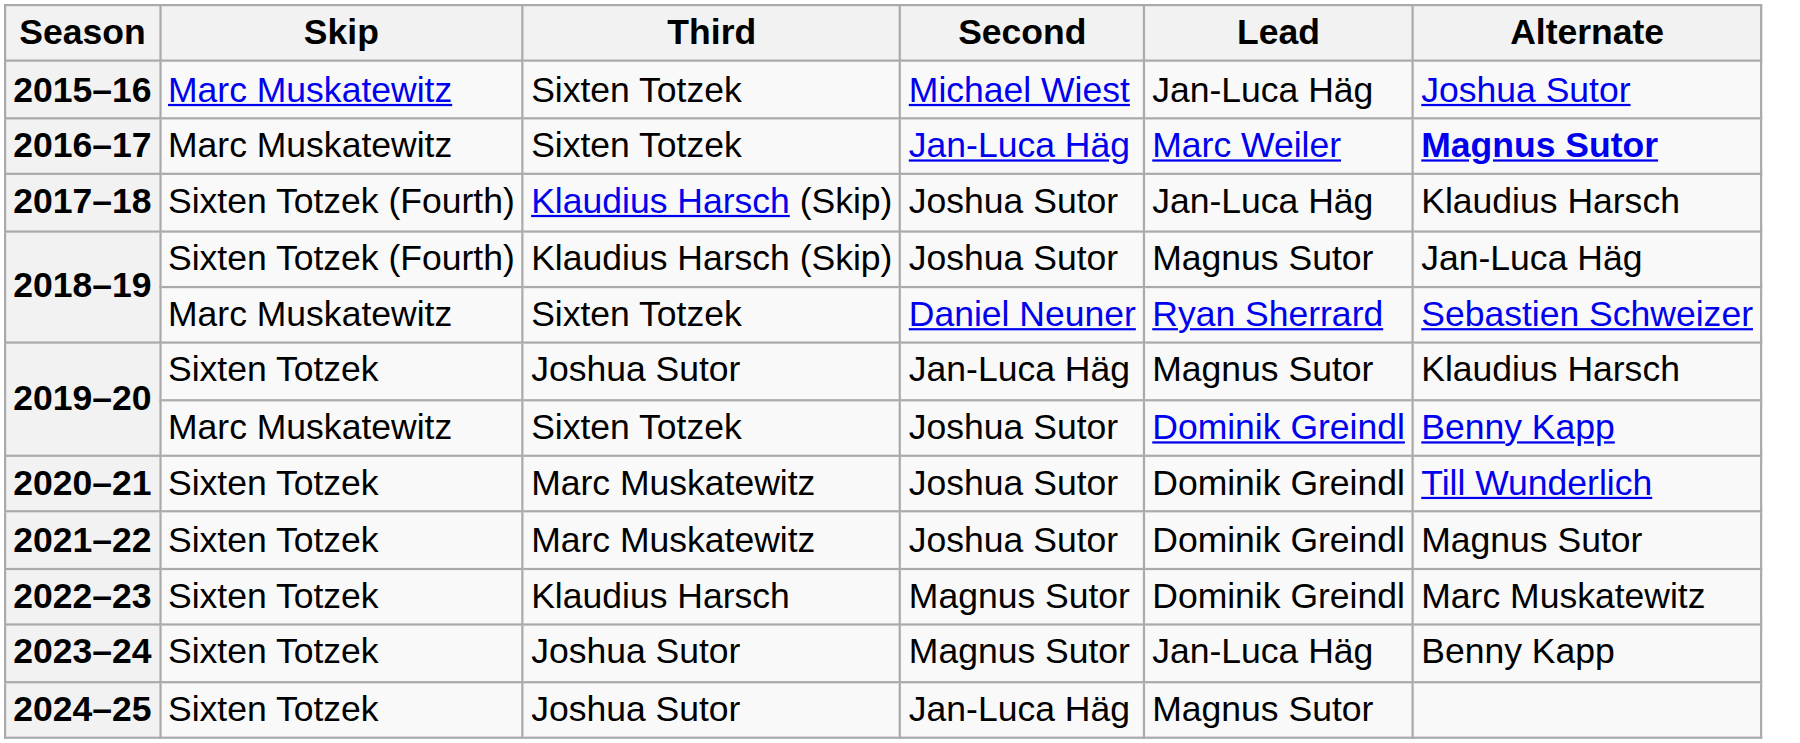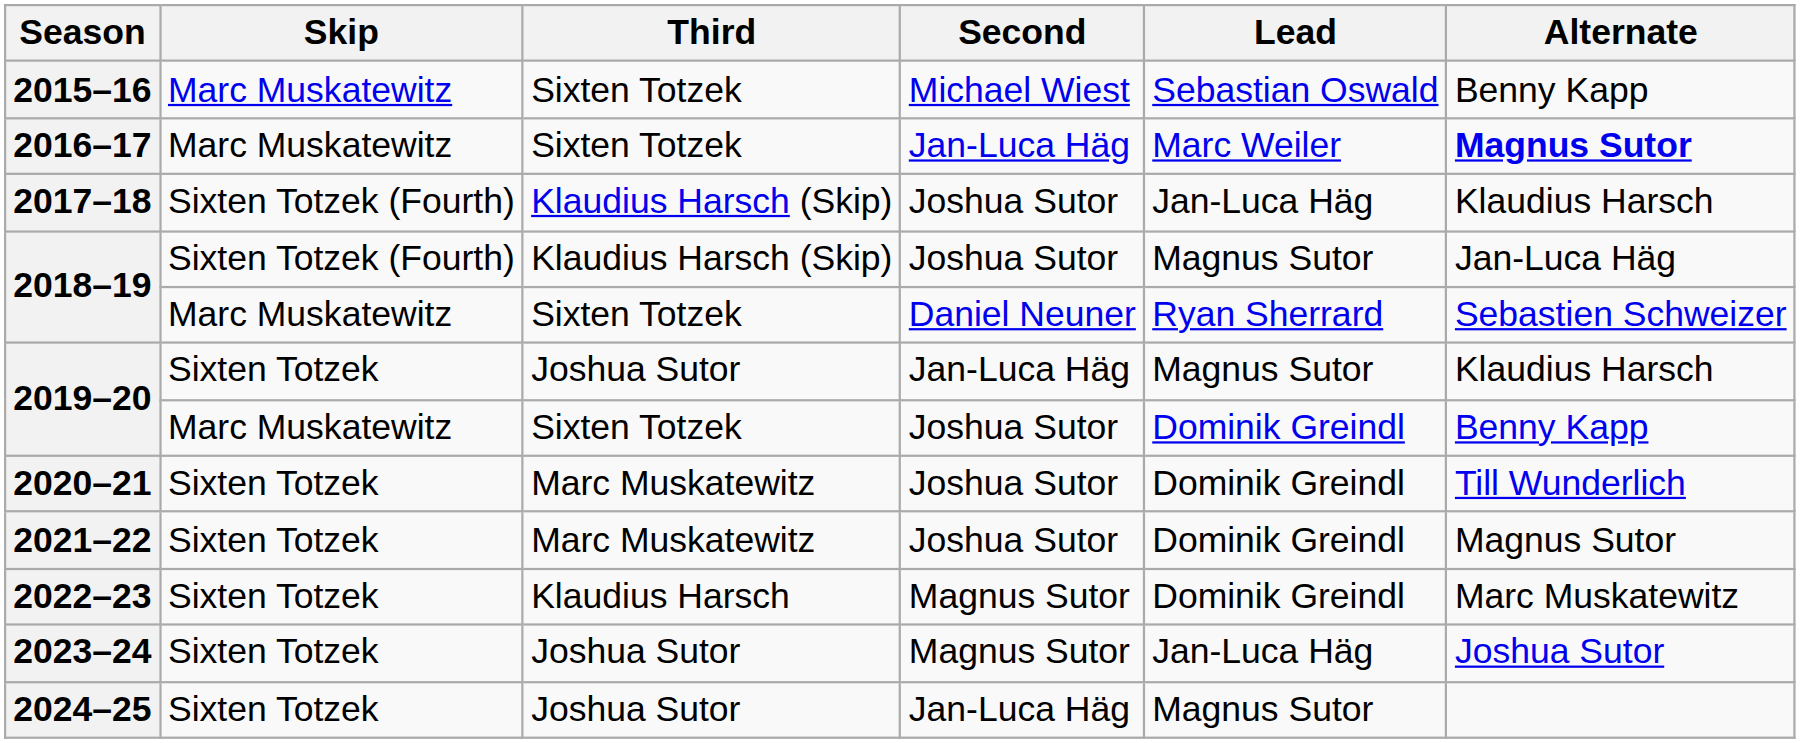2015–16 | Lead: Jan-Luca Häg -> Sebastian Oswald
2015–16 | Alternate: Joshua Sutor -> Benny Kapp
2023–24 | Alternate: Benny Kapp -> Joshua Sutor
